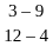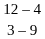rows swapped: 3 – 9 <-> 12 – 4
